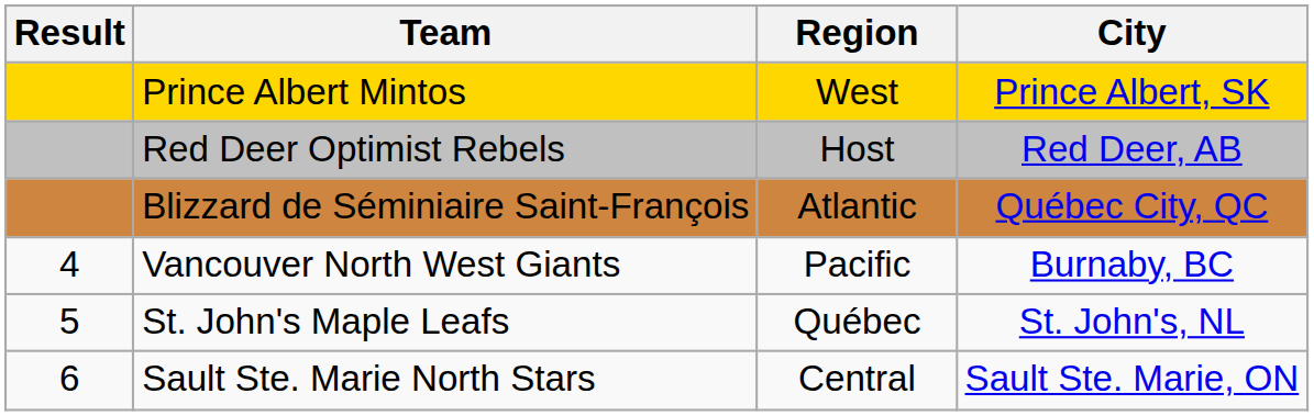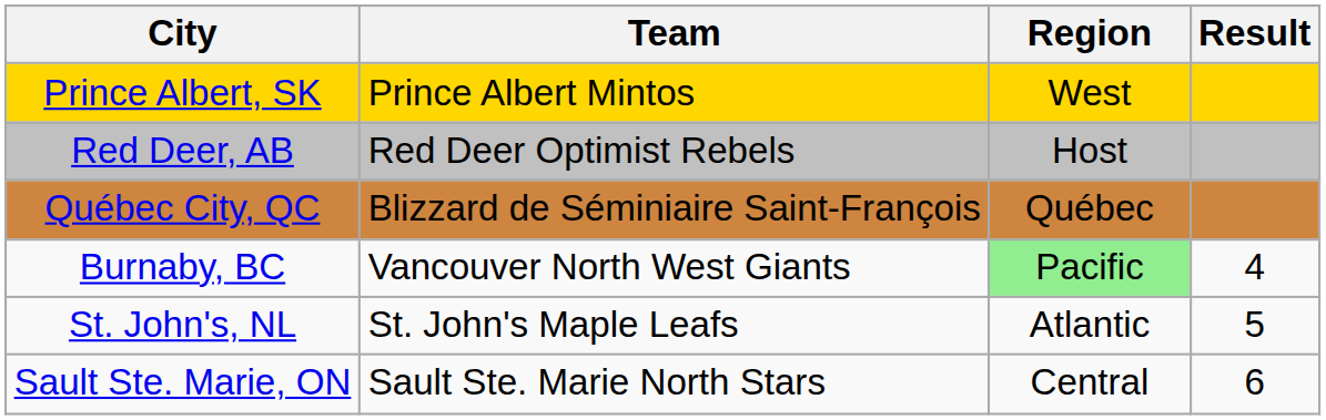columns swapped: Result <-> City
Blizzard de Séminiaire Saint-François | Region: Atlantic -> Québec
Vancouver North West Giants | Region: no background -> lightgreen background
St. John's Maple Leafs | Region: Québec -> Atlantic
